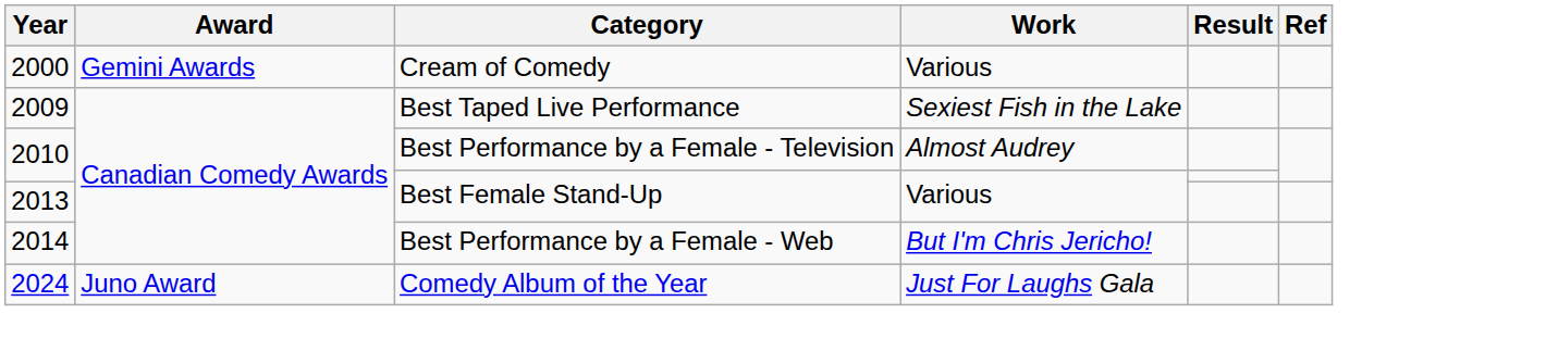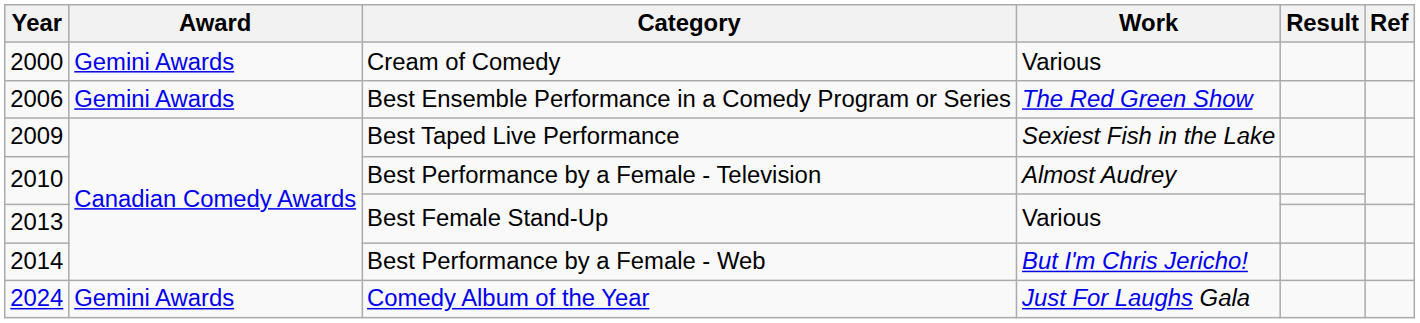+ row: 2006 | Gemini Awards | Best Ensemble Performance in a Comedy Program or Series | The Red Green Show
2024 | Award: Juno Award -> Gemini Awards
